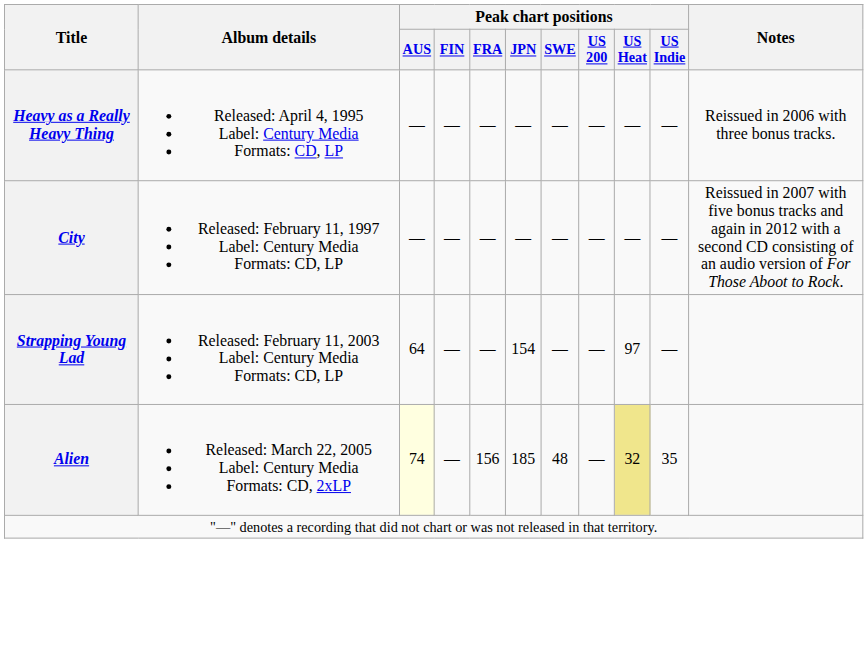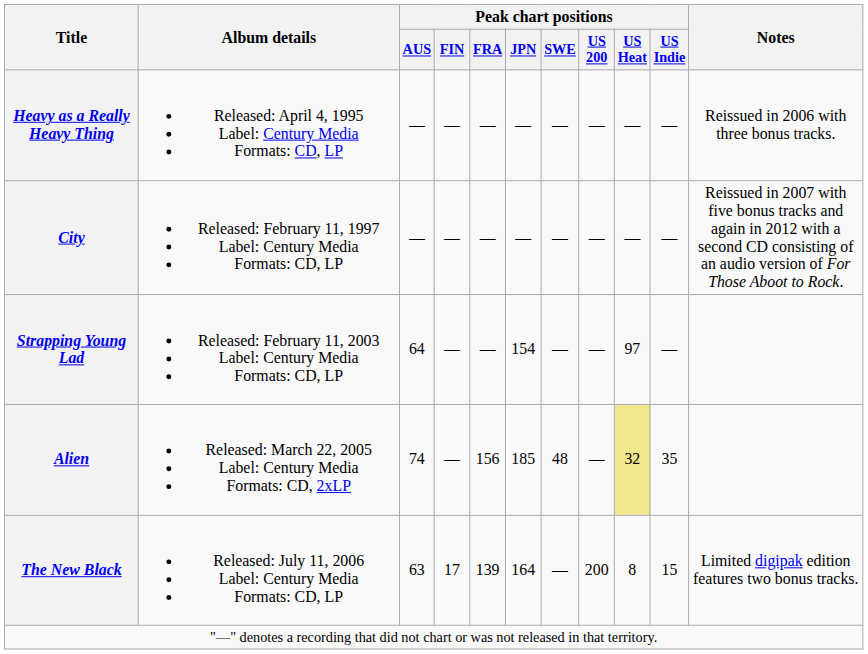Alien | Peak chart positions / AUS: lightyellow background -> no background
+ row: The New Black | Released: July 11, 2006 Label: Century Media Formats: CD, LP | 63 | 17 | 139 | 164 | — | 200 | 8 | 15 | Limited digipak edition features two bonus tracks.
